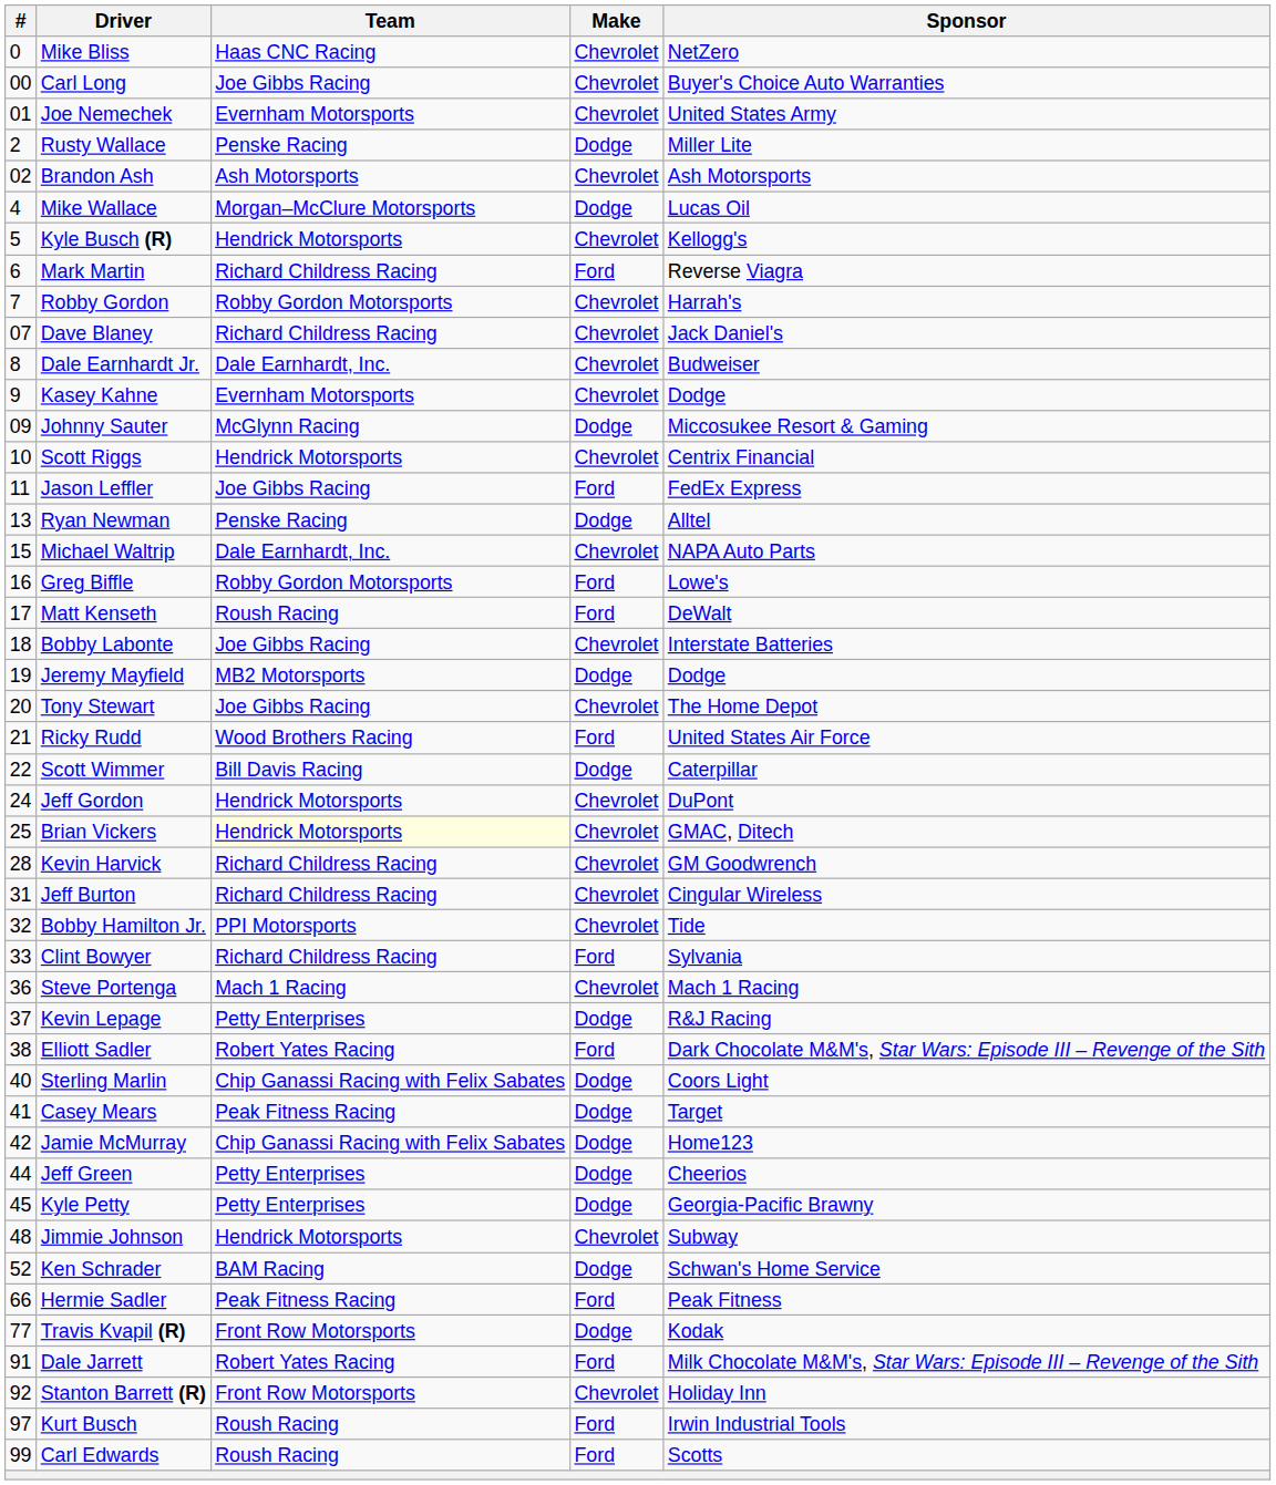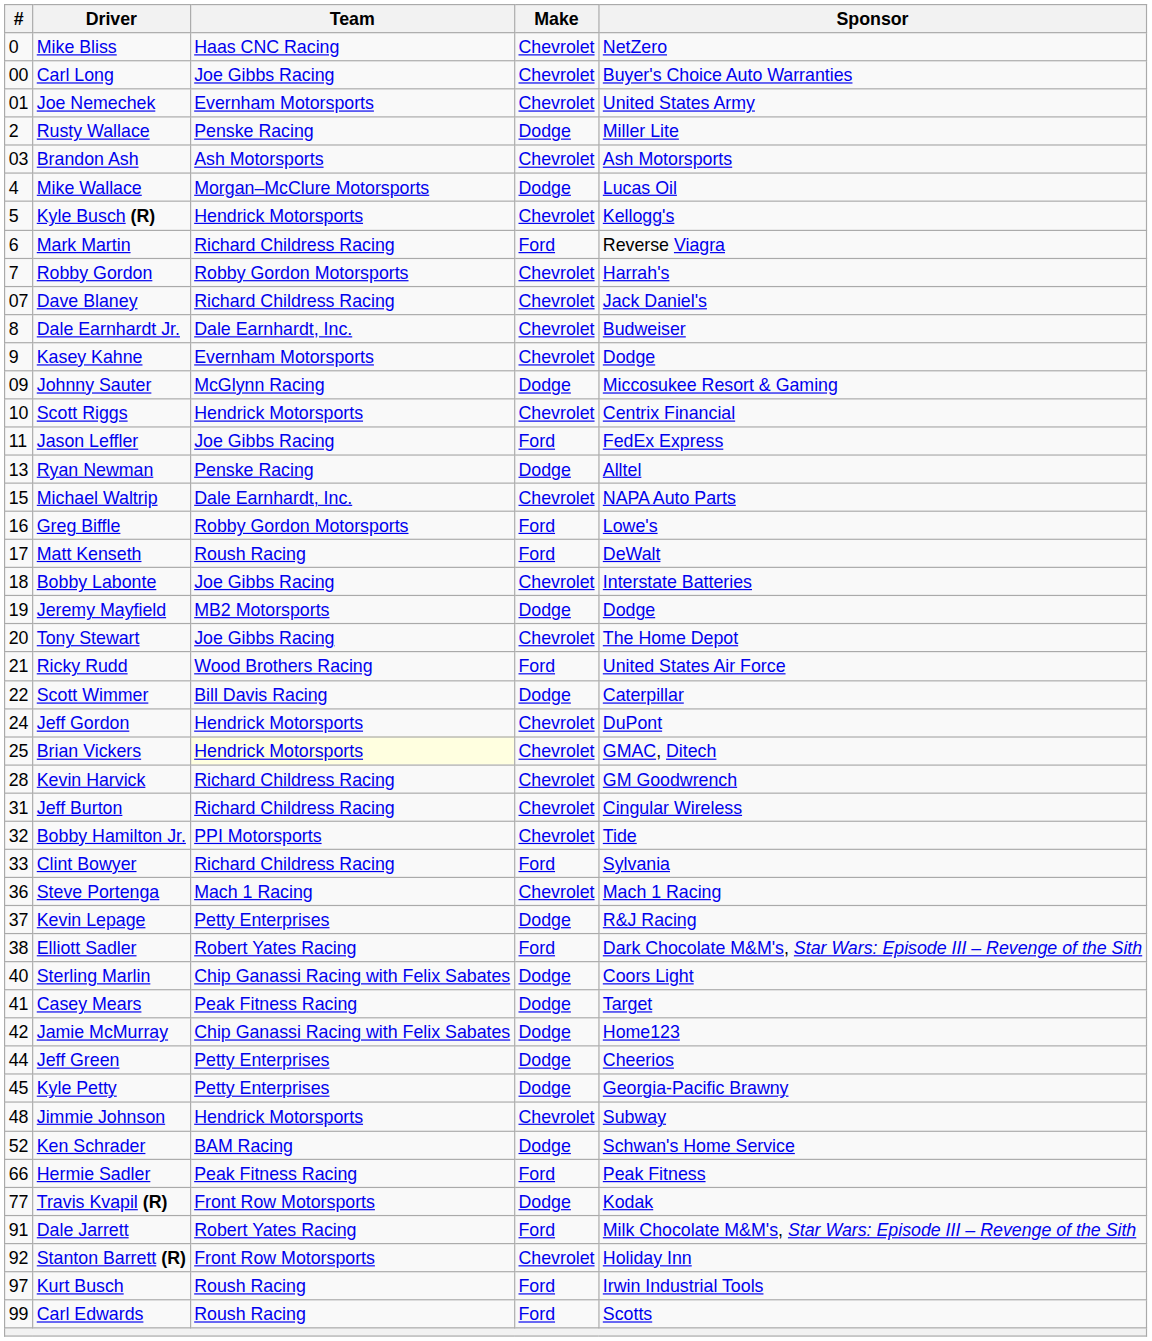Brandon Ash | #: 02 -> 03
